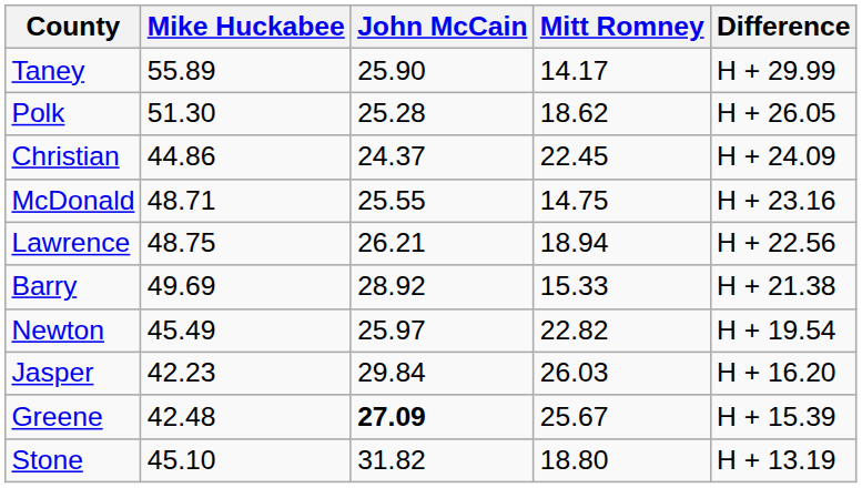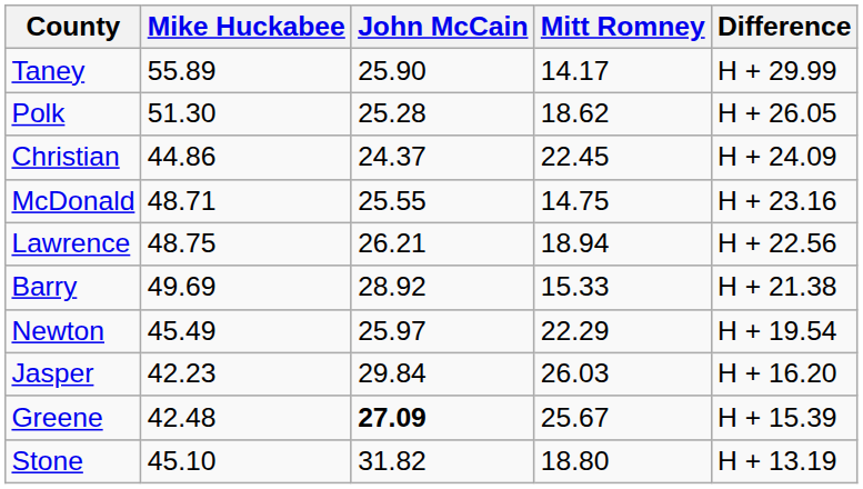Newton | Mitt Romney: 22.82 -> 22.29
